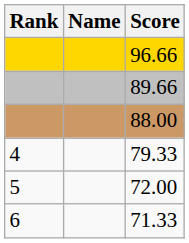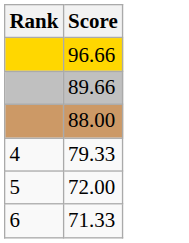- column: Name
